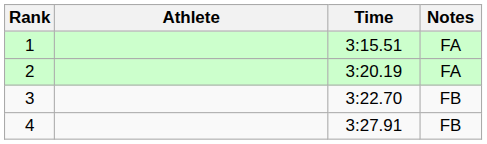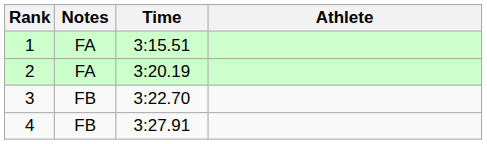columns swapped: Athlete <-> Notes
